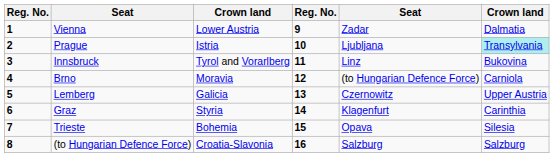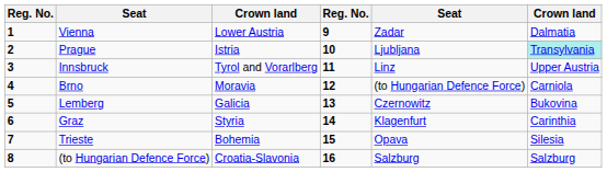Innsbruck | column 6: Bukovina -> Upper Austria
Lemberg | column 6: Upper Austria -> Bukovina
